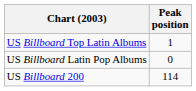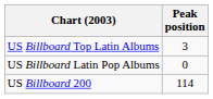US Billboard Top Latin Albums | Peak position: 1 -> 3
